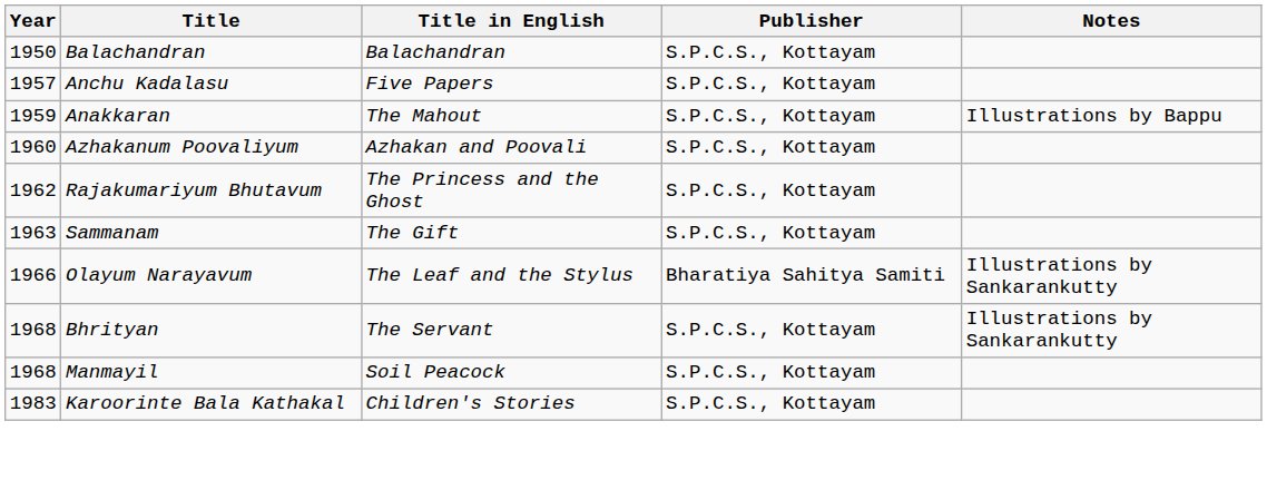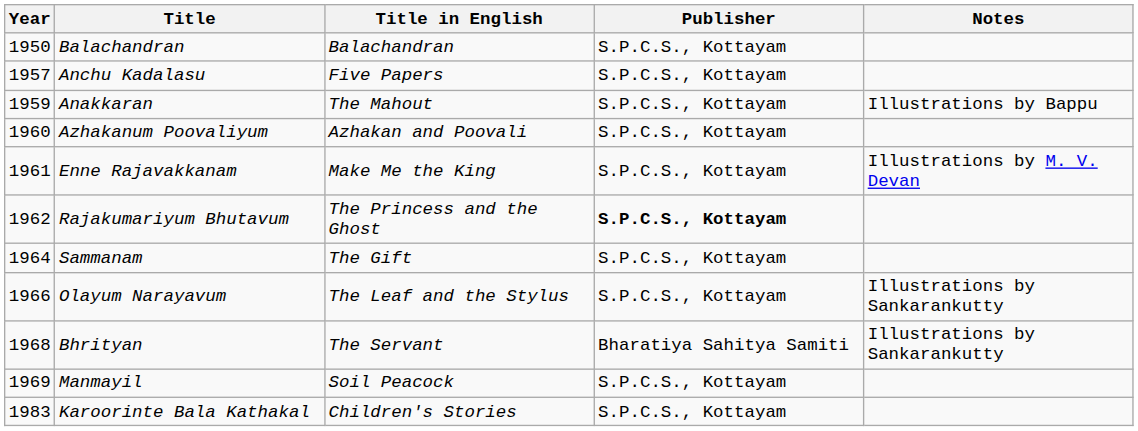+ row: 1961 | Enne Rajavakkanam | Make Me the King | S.P.C.S., Kottayam | Illustrations by M. V. Devan
Rajakumariyum Bhutavum | Publisher: normal -> bold
Sammanam | Year: 1963 -> 1964
Olayum Narayavum | Publisher: Bharatiya Sahitya Samiti -> S.P.C.S., Kottayam
Bhrityan | Publisher: S.P.C.S., Kottayam -> Bharatiya Sahitya Samiti
Manmayil | Year: 1968 -> 1969
